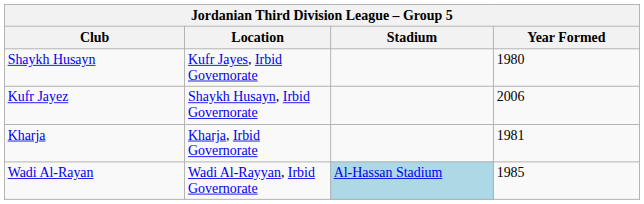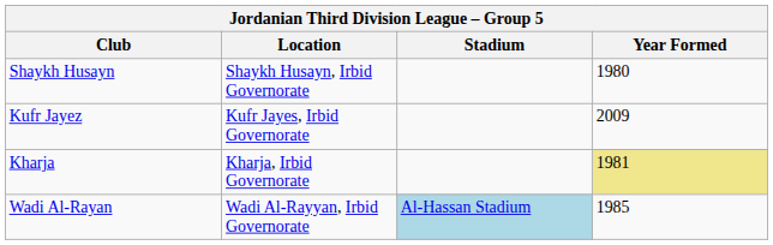Shaykh Husayn | Location: Kufr Jayes, Irbid Governorate -> Shaykh Husayn, Irbid Governorate
Kufr Jayez | Location: Shaykh Husayn, Irbid Governorate -> Kufr Jayes, Irbid Governorate
Kufr Jayez | Year Formed: 2006 -> 2009
Kharja | Year Formed: no background -> khaki background
